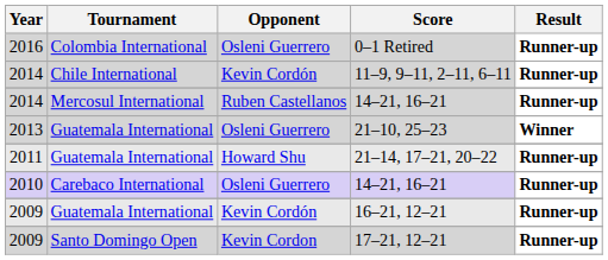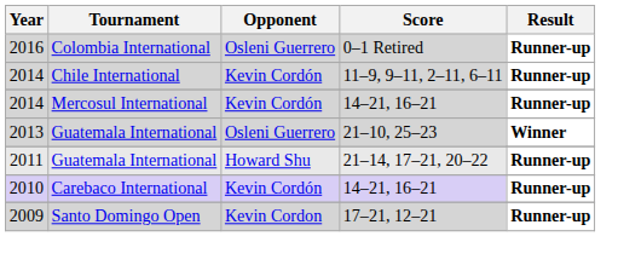2014 / 14–21, 16–21 | Opponent: Ruben Castellanos -> Kevin Cordón
2010 / 14–21, 16–21 | Opponent: Osleni Guerrero -> Kevin Cordón
- row: 2009 | Guatemala International | Kevin Cordón | 16–21, 12–21 | Runner-up
